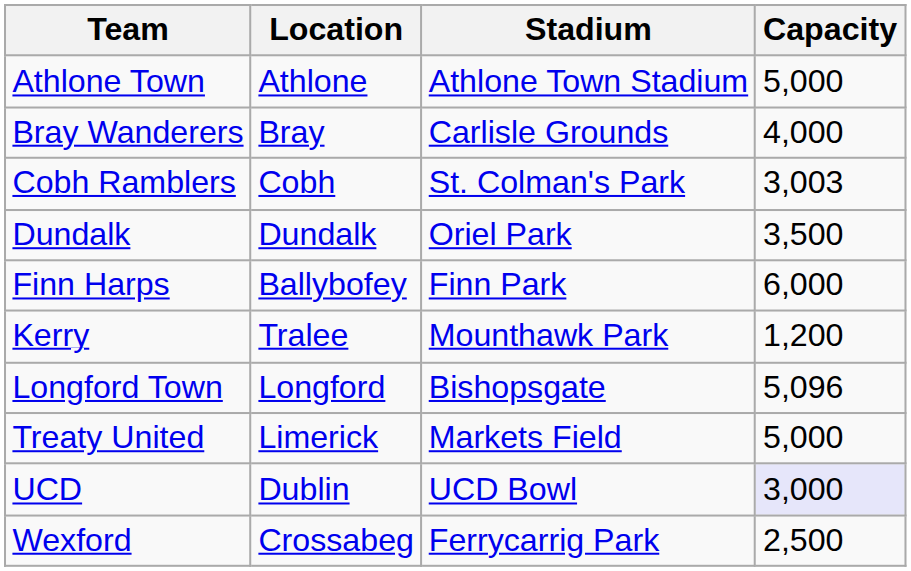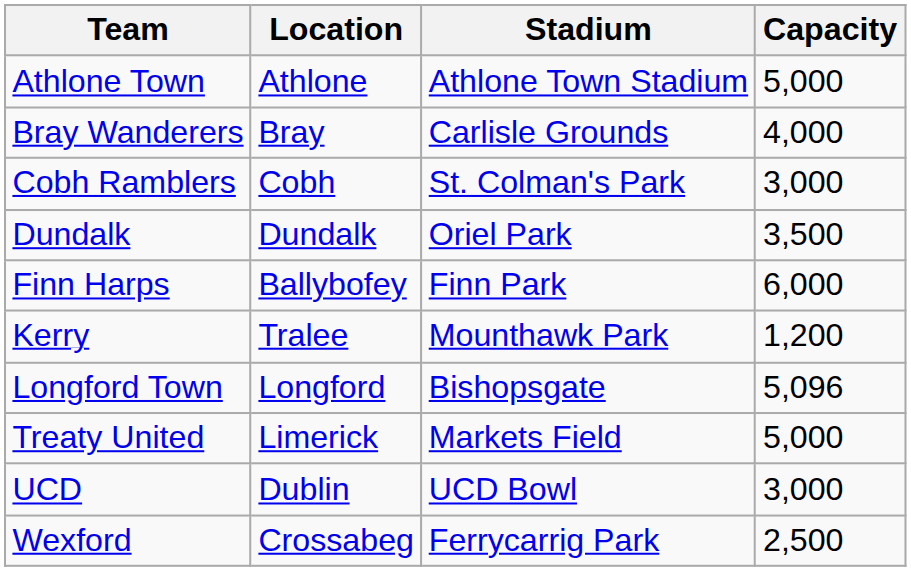Cobh Ramblers | Capacity: 3,003 -> 3,000
UCD | Capacity: lavender background -> no background
